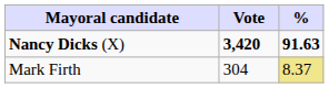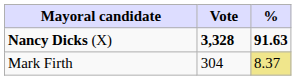Nancy Dicks (X) | Vote: 3,420 -> 3,328
